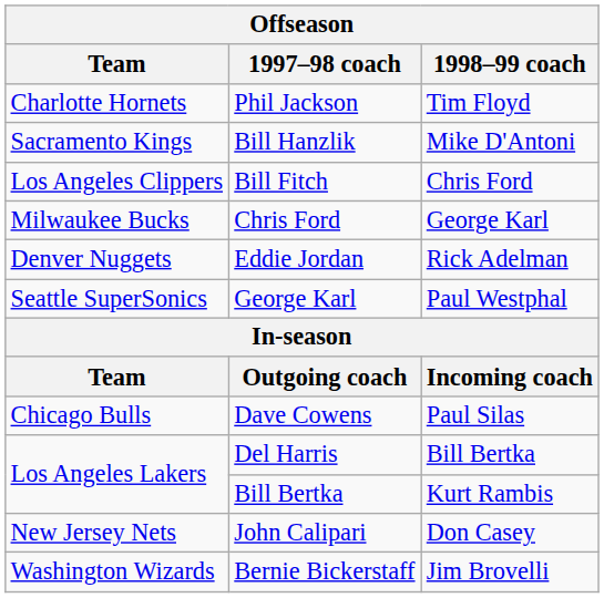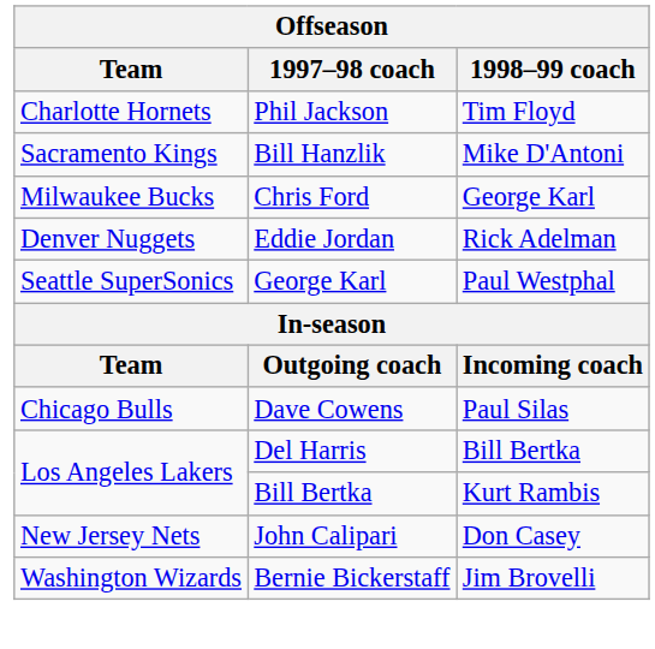- row: Los Angeles Clippers | Bill Fitch | Chris Ford
